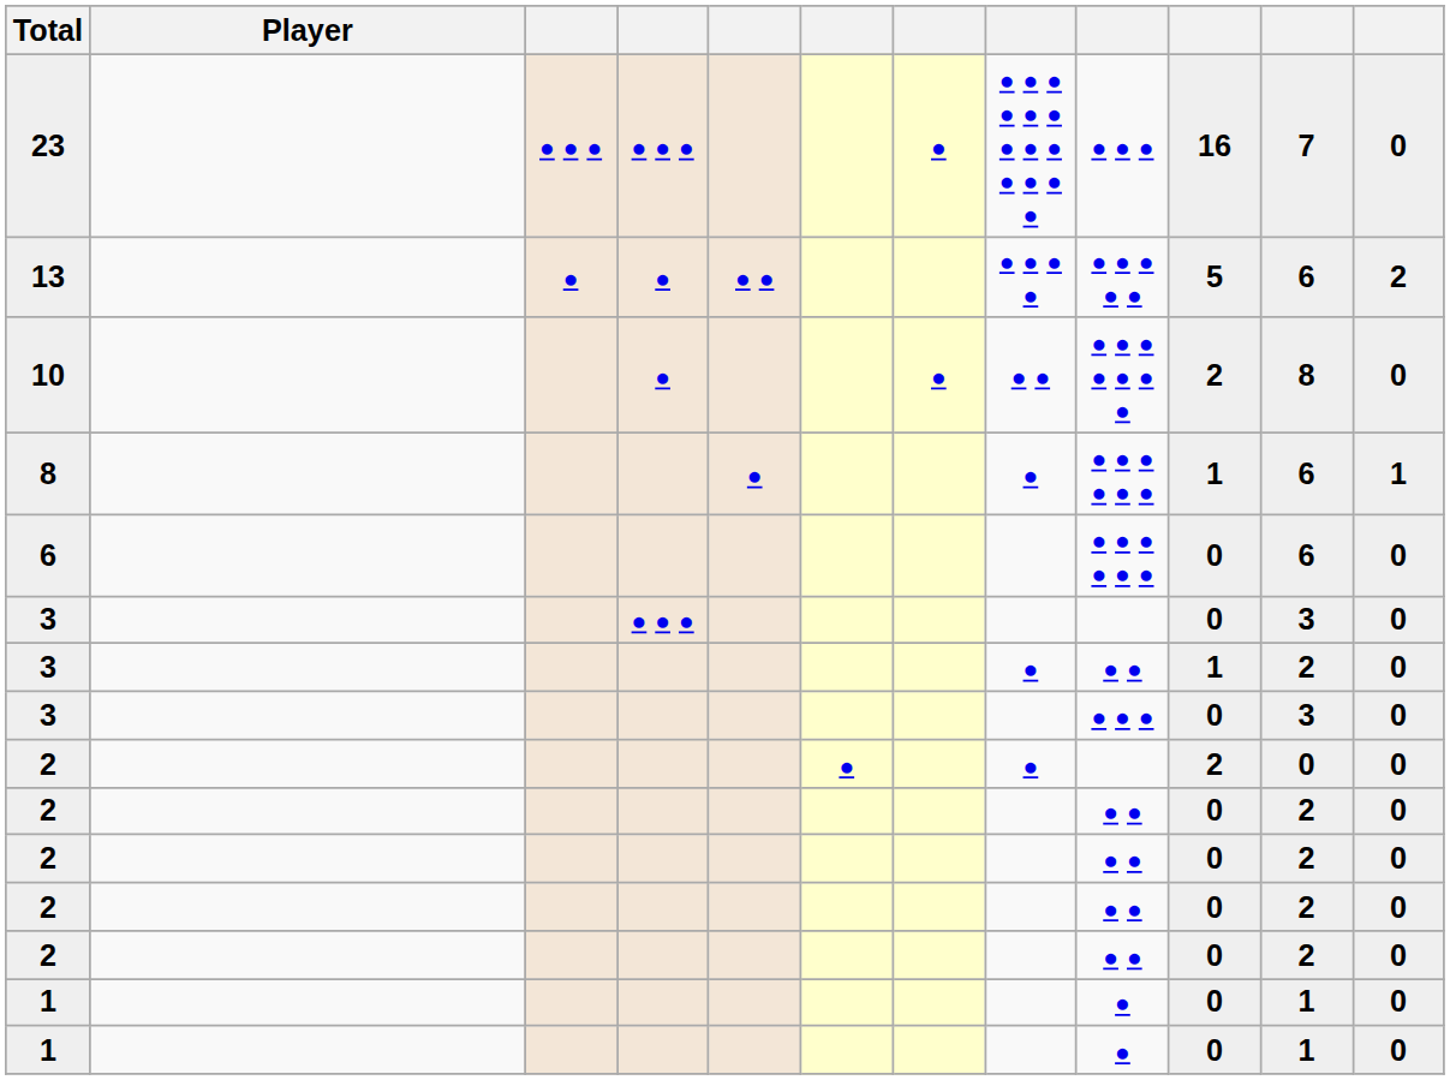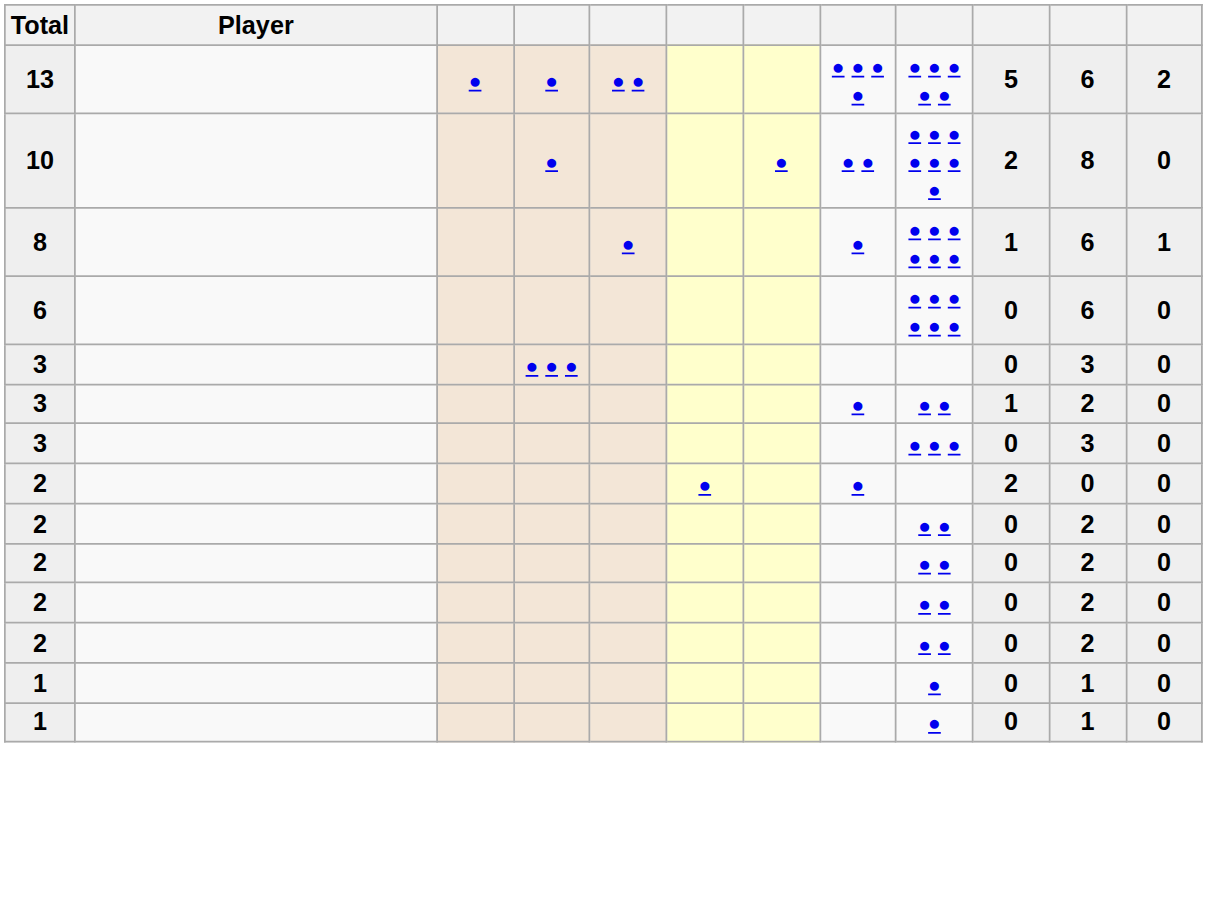- row: 23 | ● ● ● | ● ● ● | ● | ● ● ● ● ● ● ● ● ● ● ● ● ● | ● ● ● | 16 | 7 | 0
